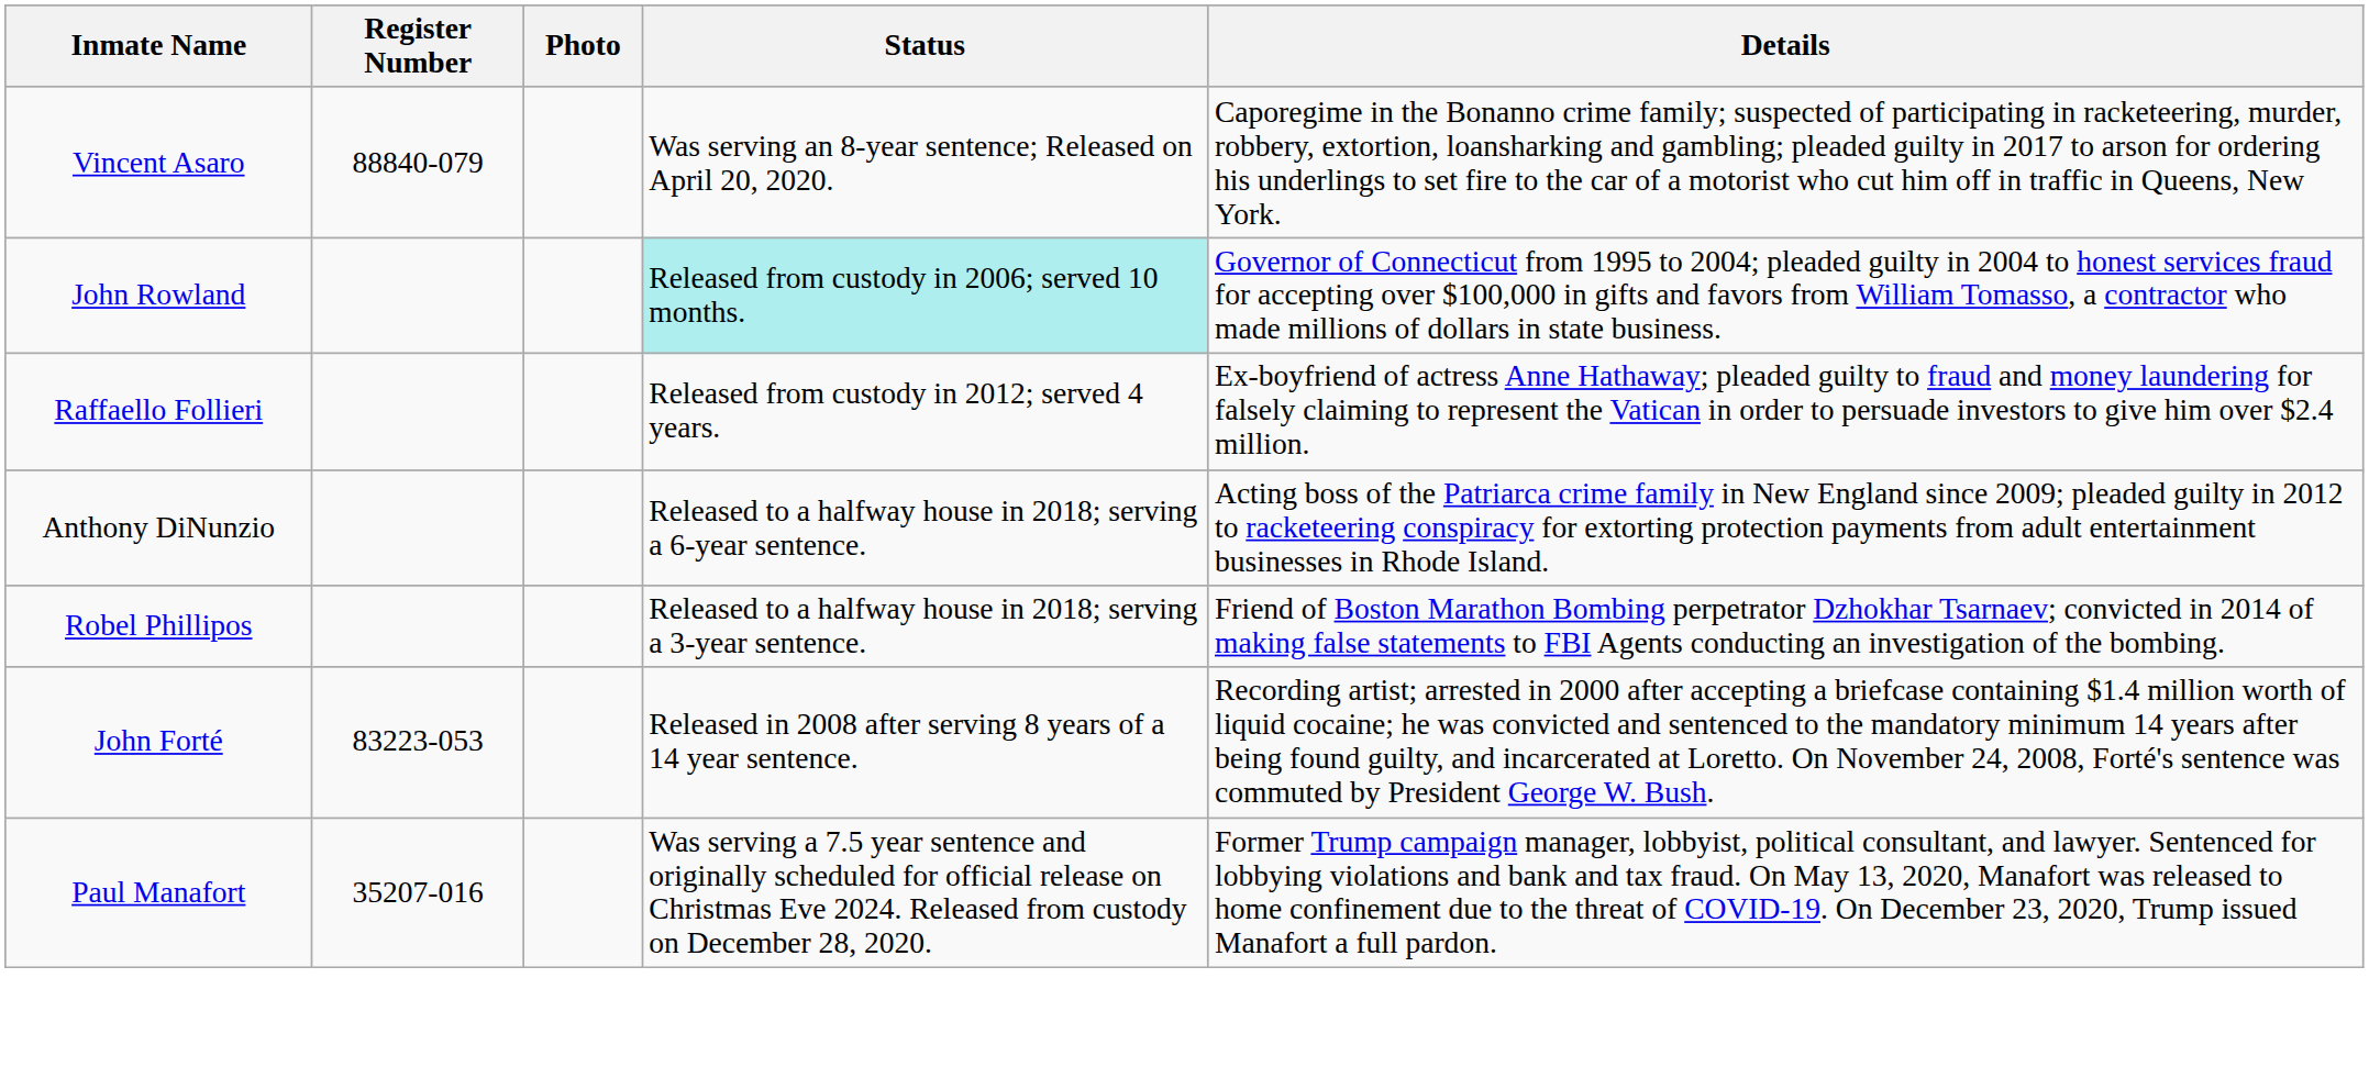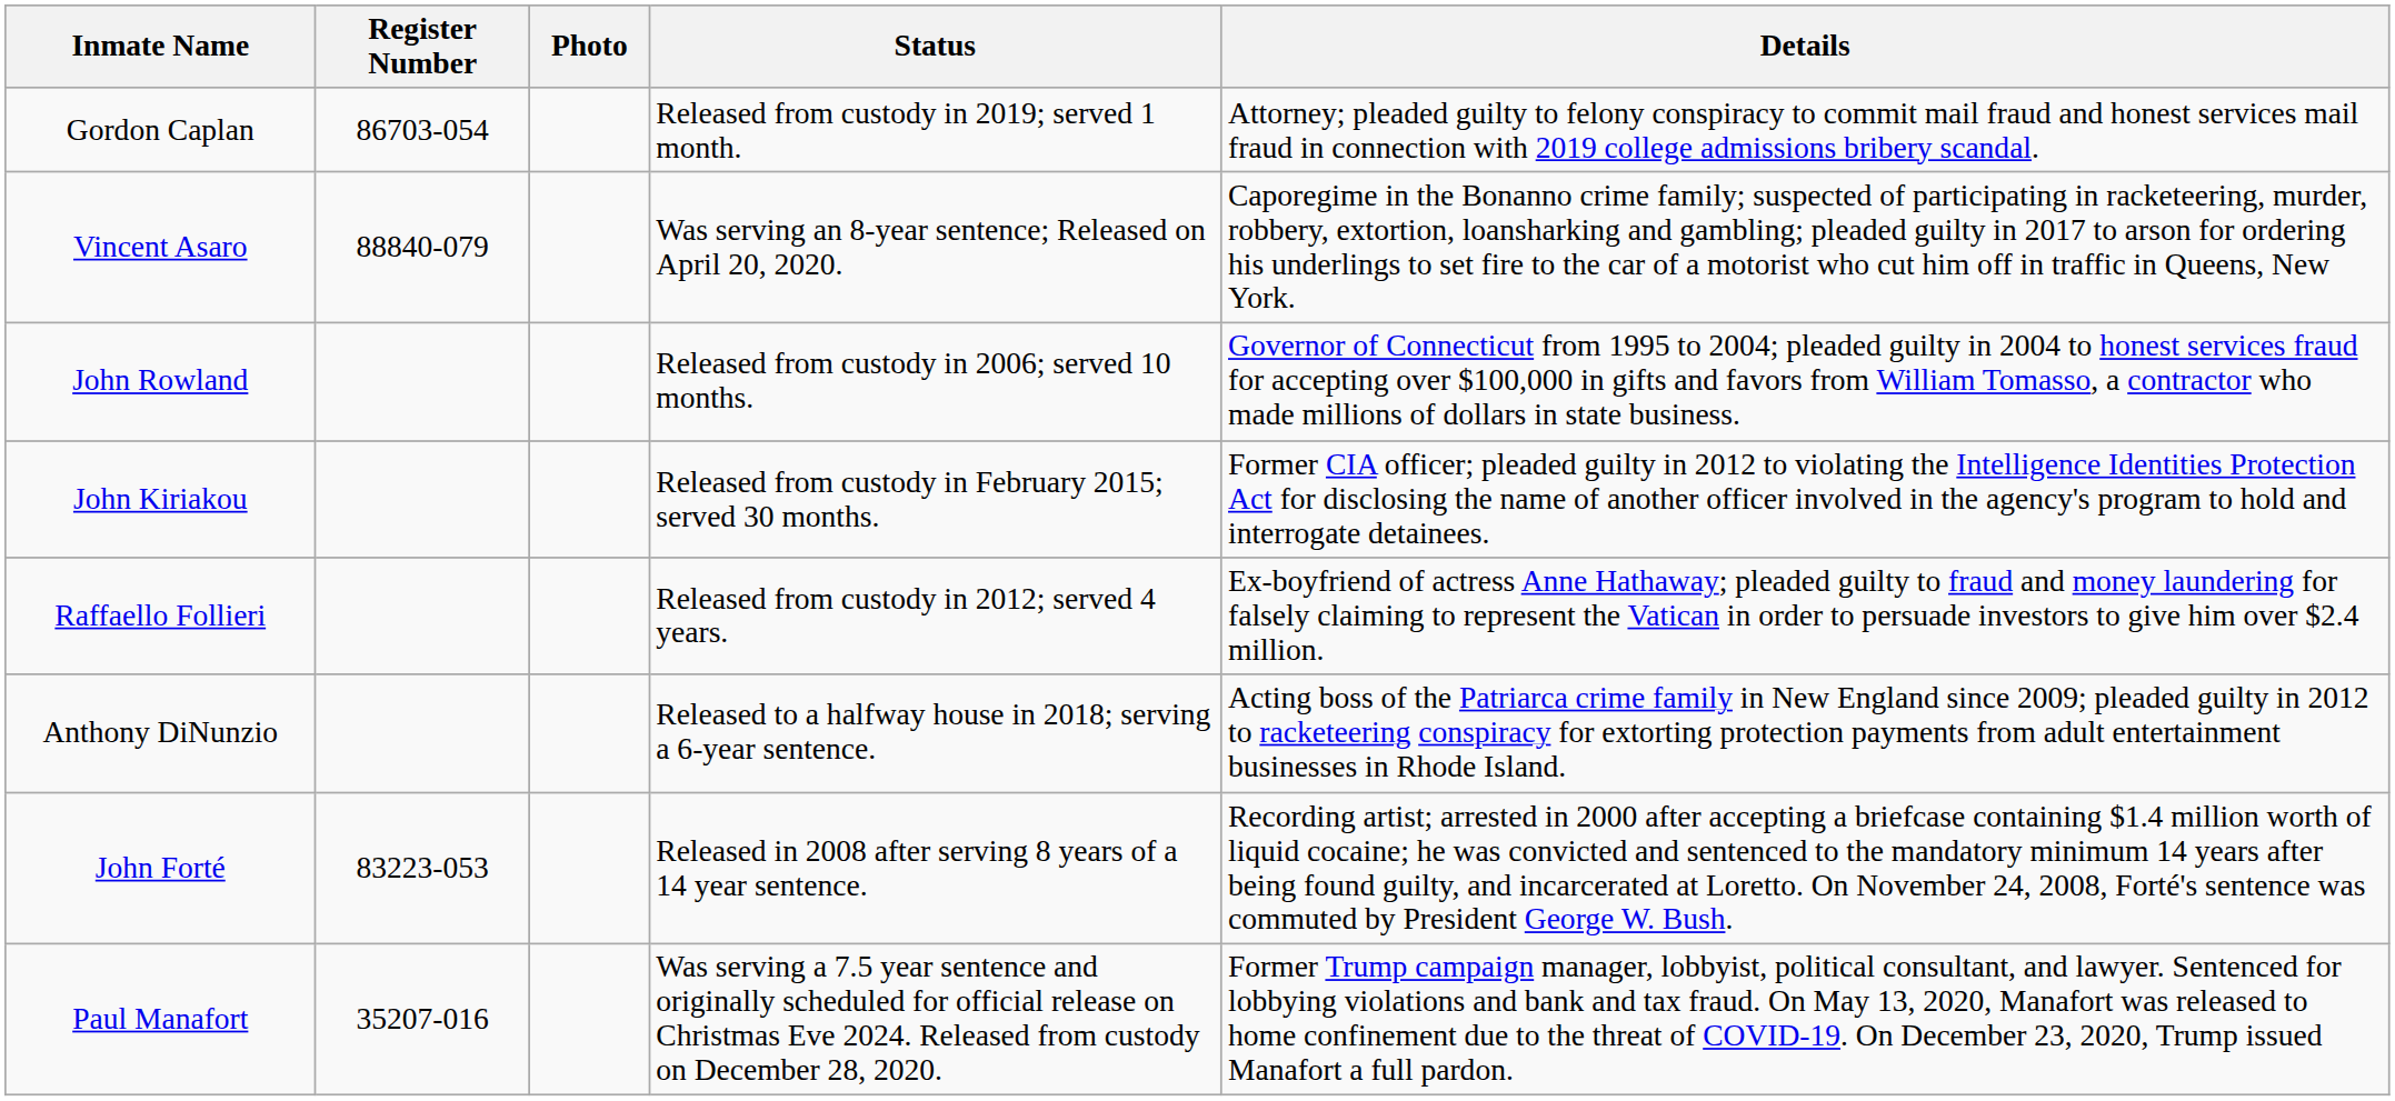+ row: Gordon Caplan | 86703-054 | Released from custody in 2019; served 1 month. | Attorney; pleaded guilty to felony conspiracy to commit mail fraud and honest services mail fraud in connection with 2019 college admissions bribery scandal.
John Rowland | Status: paleturquoise background -> no background
+ row: John Kiriakou | Released from custody in February 2015; served 30 months. | Former CIA officer; pleaded guilty in 2012 to violating the Intelligence Identities Protection Act for disclosing the name of another officer involved in the agency's program to hold and interrogate detainees.
- row: Robel Phillipos | Released to a halfway house in 2018; serving a 3-year sentence. | Friend of Boston Marathon Bombing perpetrator Dzhokhar Tsarnaev; convicted in 2014 of making false statements to FBI Agents conducting an investigation of the bombing.
